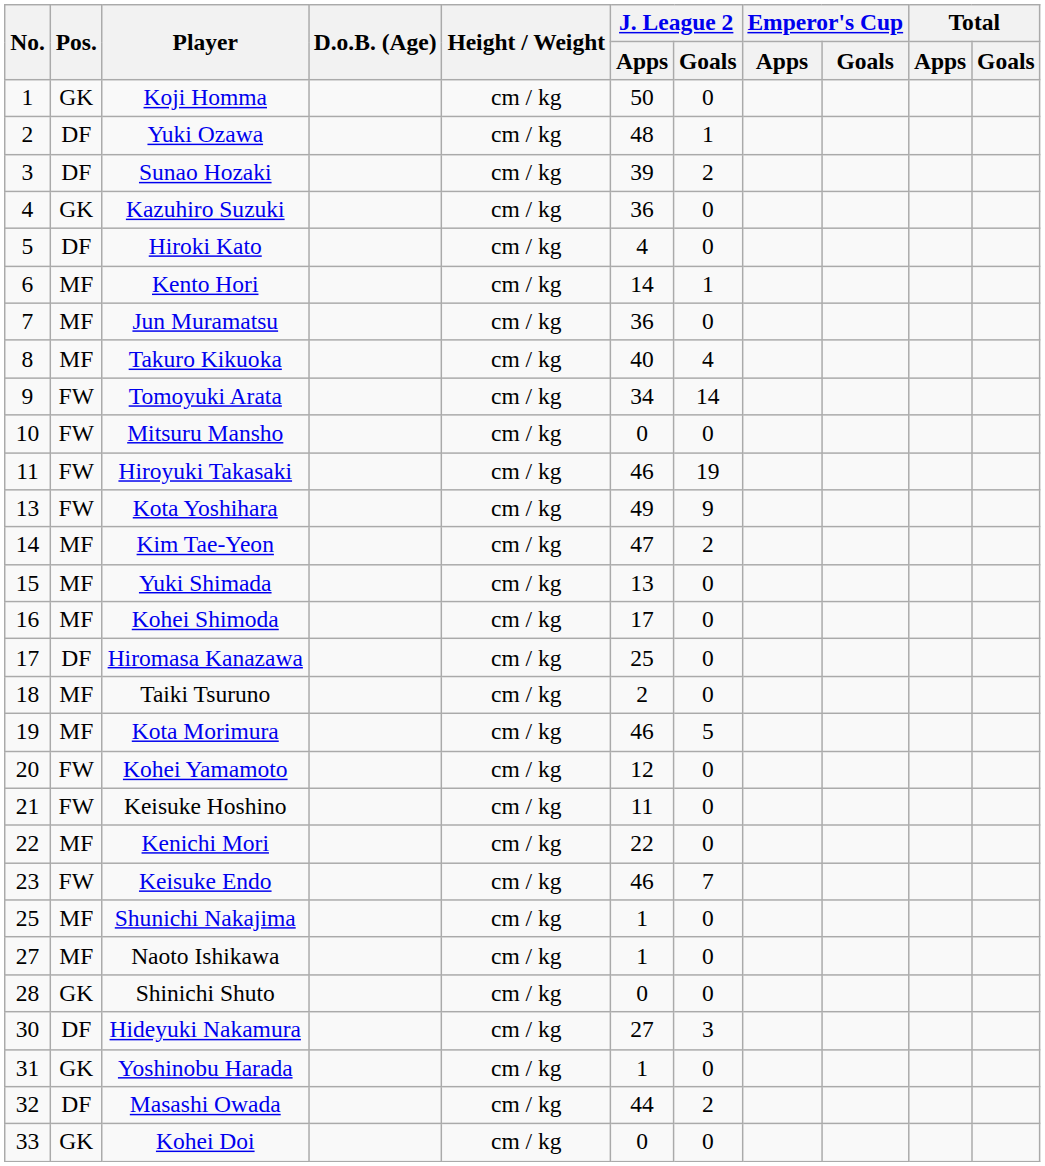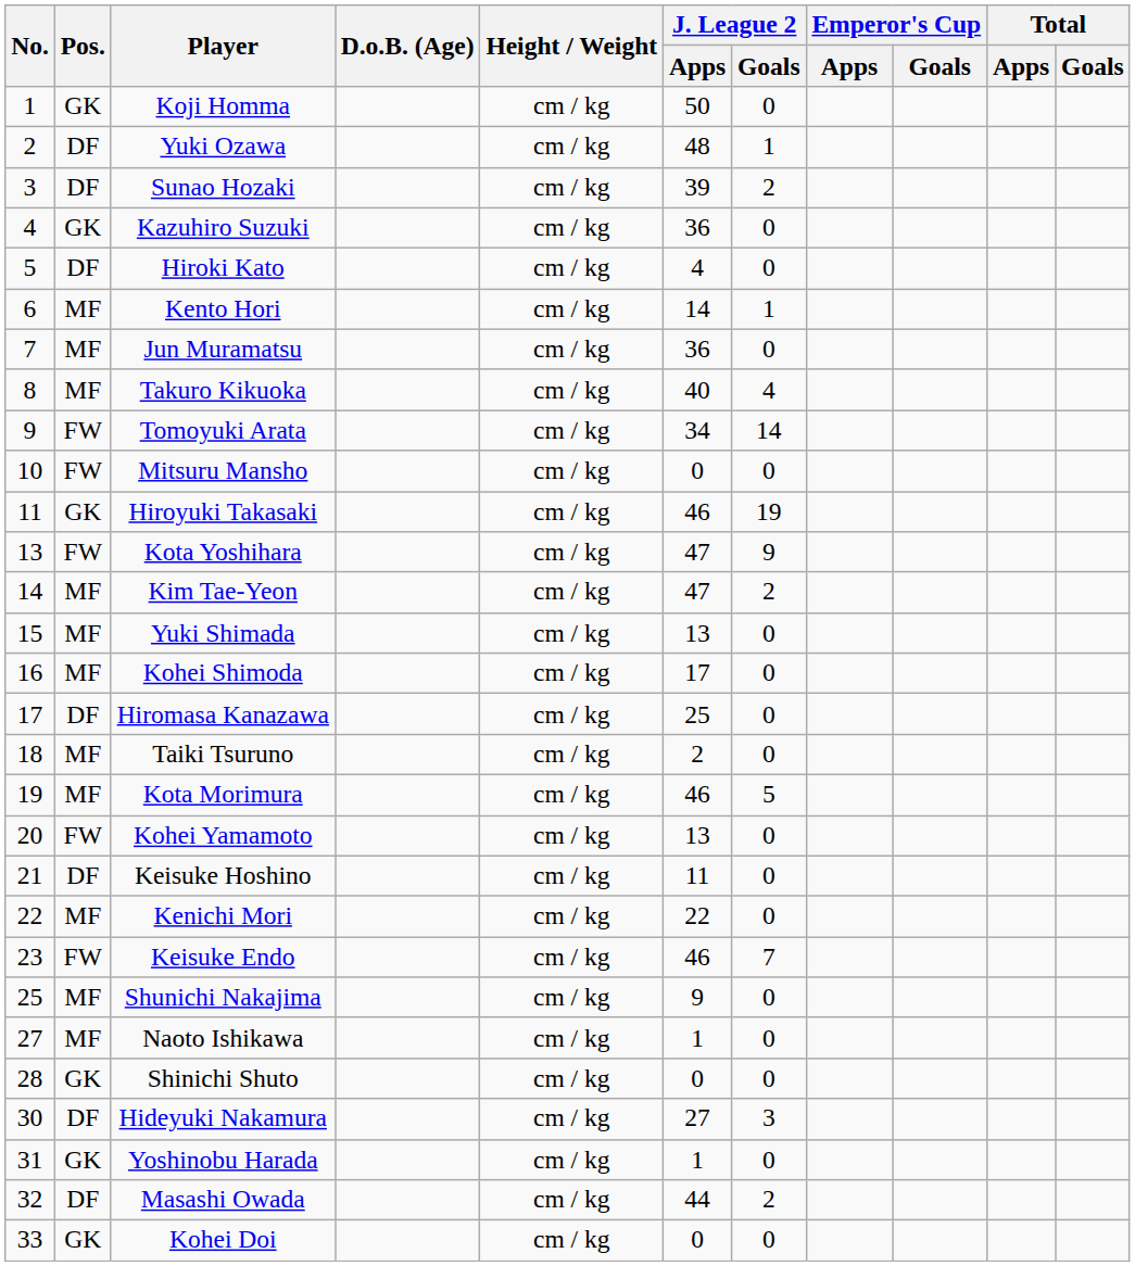Hiroyuki Takasaki | Pos.: FW -> GK
Kota Yoshihara | J. League 2 / Apps: 49 -> 47
Kohei Yamamoto | J. League 2 / Apps: 12 -> 13
Keisuke Hoshino | Pos.: FW -> DF
Shunichi Nakajima | J. League 2 / Apps: 1 -> 9
